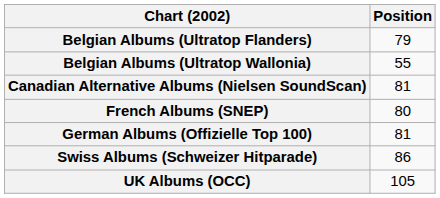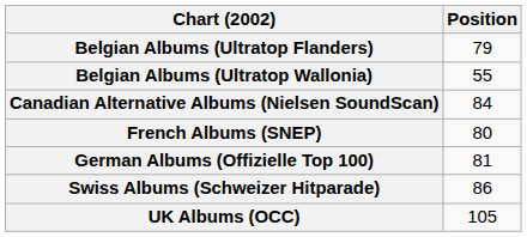Canadian Alternative Albums (Nielsen SoundScan) | Position: 81 -> 84
